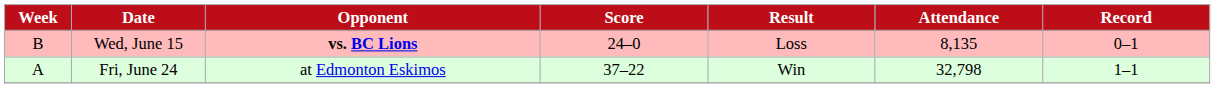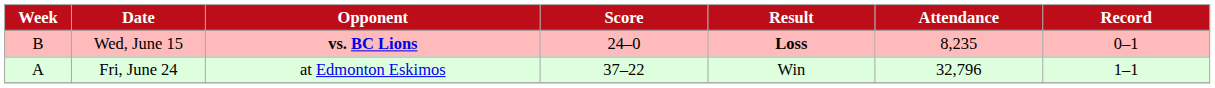Wed, June 15 | Result: normal -> bold
Wed, June 15 | Attendance: 8,135 -> 8,235
Fri, June 24 | Attendance: 32,798 -> 32,796
